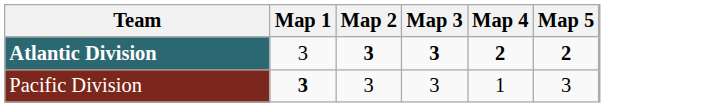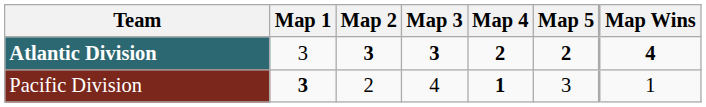+ column: Map Wins | 4 | 1
Pacific Division | Map 2: 3 -> 2
Pacific Division | Map 3: 3 -> 4
Pacific Division | Map 4: normal -> bold
